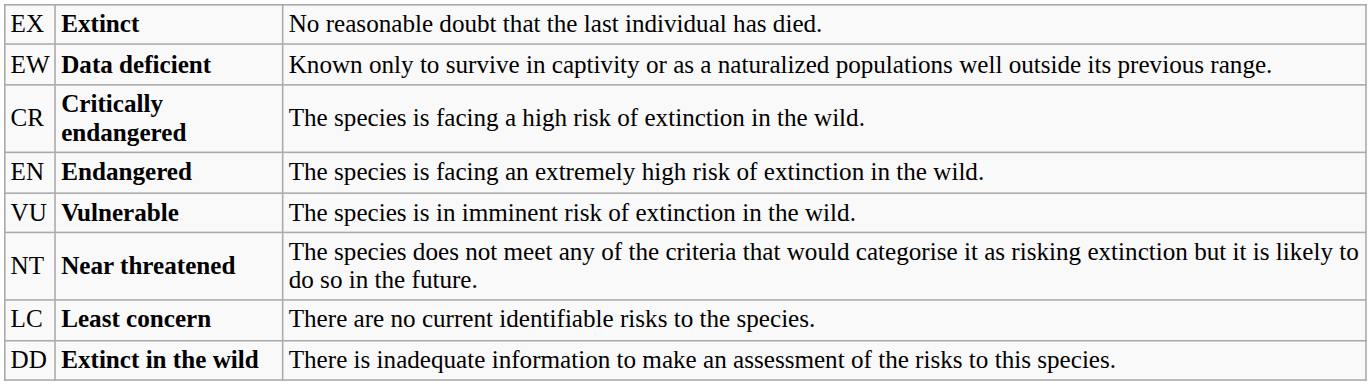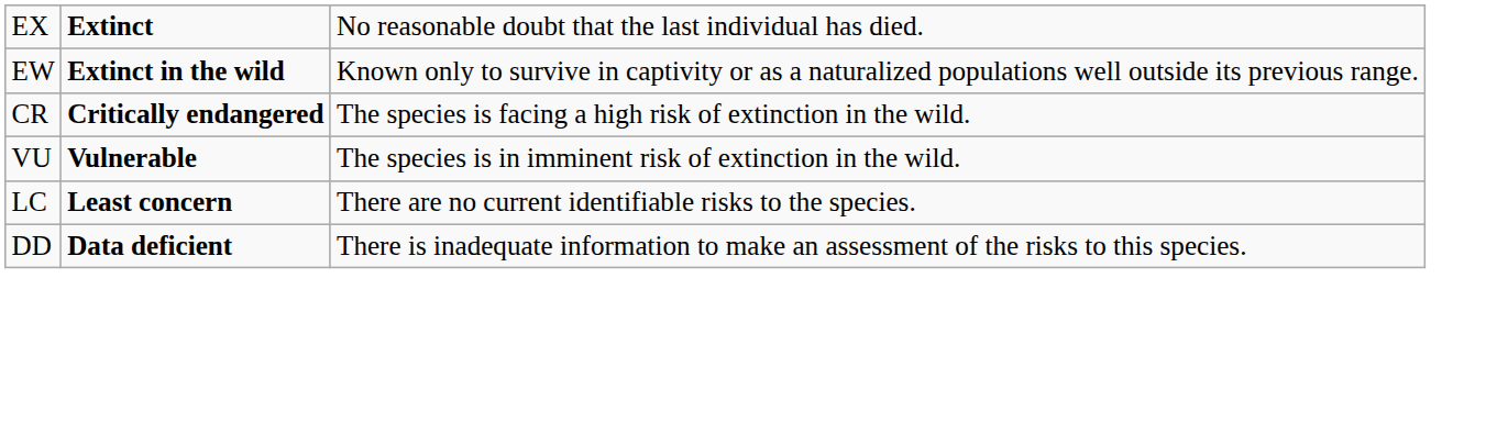EW | column 2: Data deficient -> Extinct in the wild
- row: EN | Endangered | The species is facing an extremely high risk of extinction in the wild.
- row: NT | Near threatened | The species does not meet any of the criteria that would categorise it as risking extinction but it is likely to do so in the future.
DD | column 2: Extinct in the wild -> Data deficient
